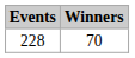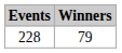228 | Winners: 70 -> 79
